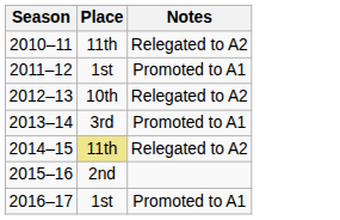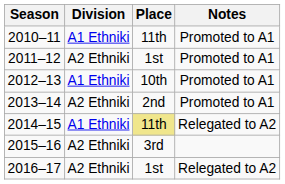+ column: Division | A1 Ethniki | A2 Ethniki | A1 Ethniki | A2 Ethniki | A1 Ethniki | A2 Ethniki | A2 Ethniki
2010–11 | Notes: Relegated to A2 -> Promoted to A1
2012–13 | Notes: Relegated to A2 -> Promoted to A1
2013–14 | Place: 3rd -> 2nd
2015–16 | Place: 2nd -> 3rd
2016–17 | Notes: Promoted to A1 -> Relegated to A2
